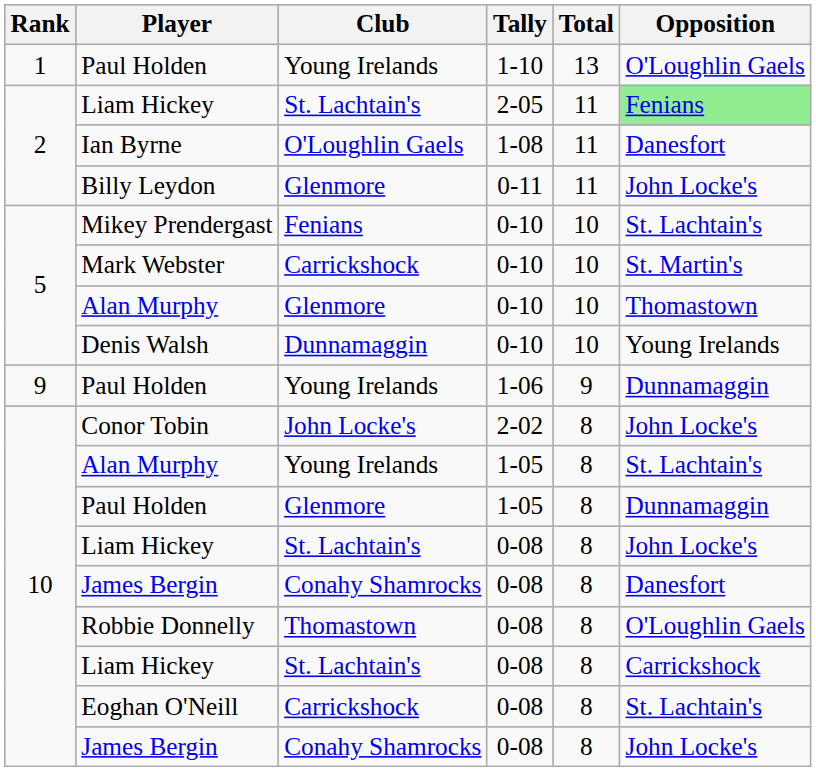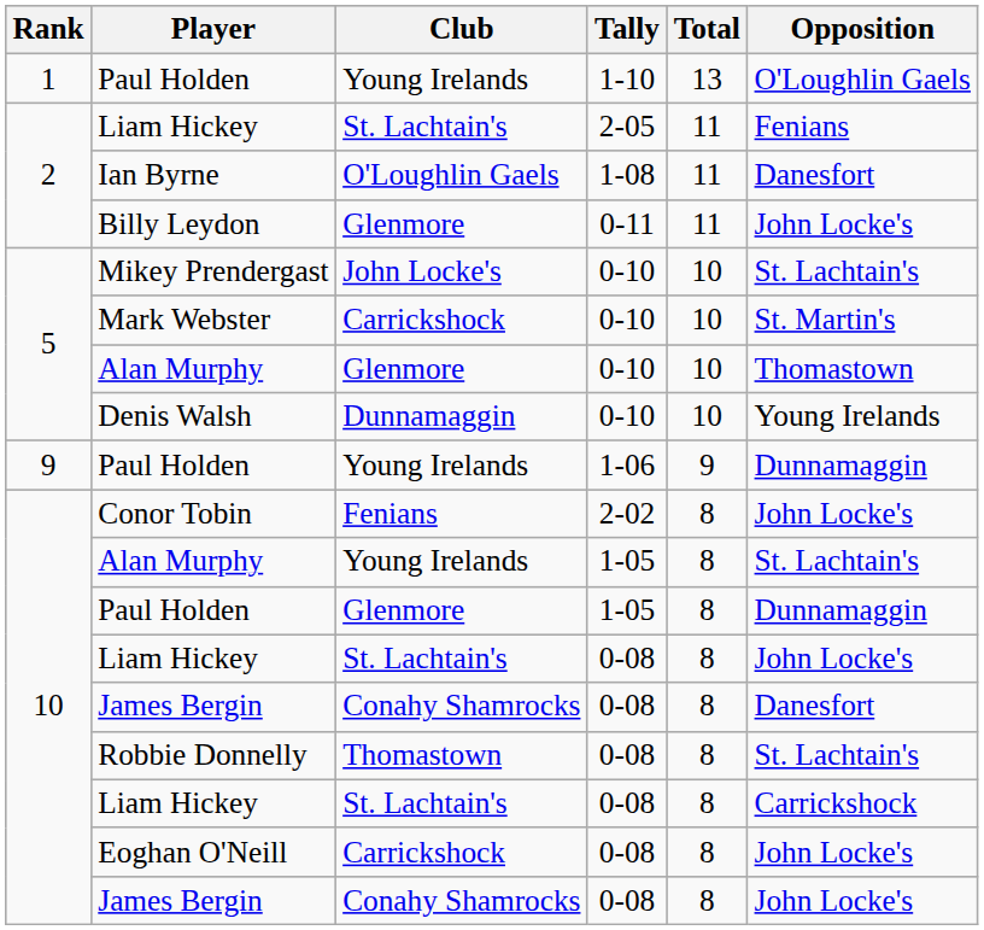Liam Hickey / 2-05 | Opposition: lightgreen background -> no background
Mikey Prendergast | Club: Fenians -> John Locke's
Conor Tobin | Club: John Locke's -> Fenians
Robbie Donnelly | Opposition: O'Loughlin Gaels -> St. Lachtain's
Eoghan O'Neill | Opposition: St. Lachtain's -> John Locke's
